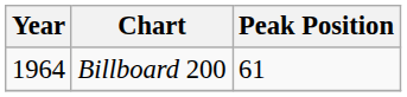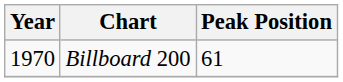Billboard 200 | Year: 1964 -> 1970
